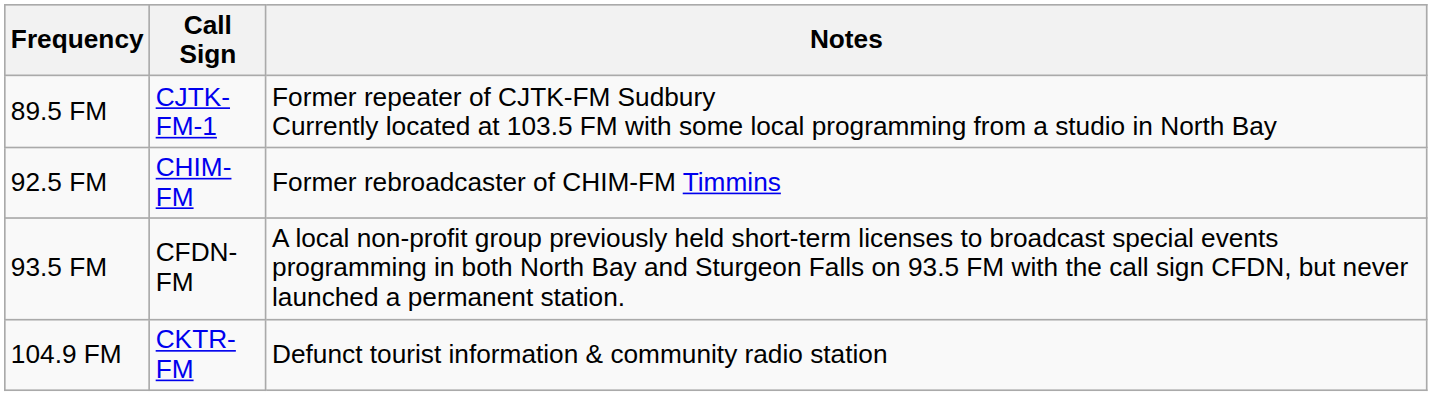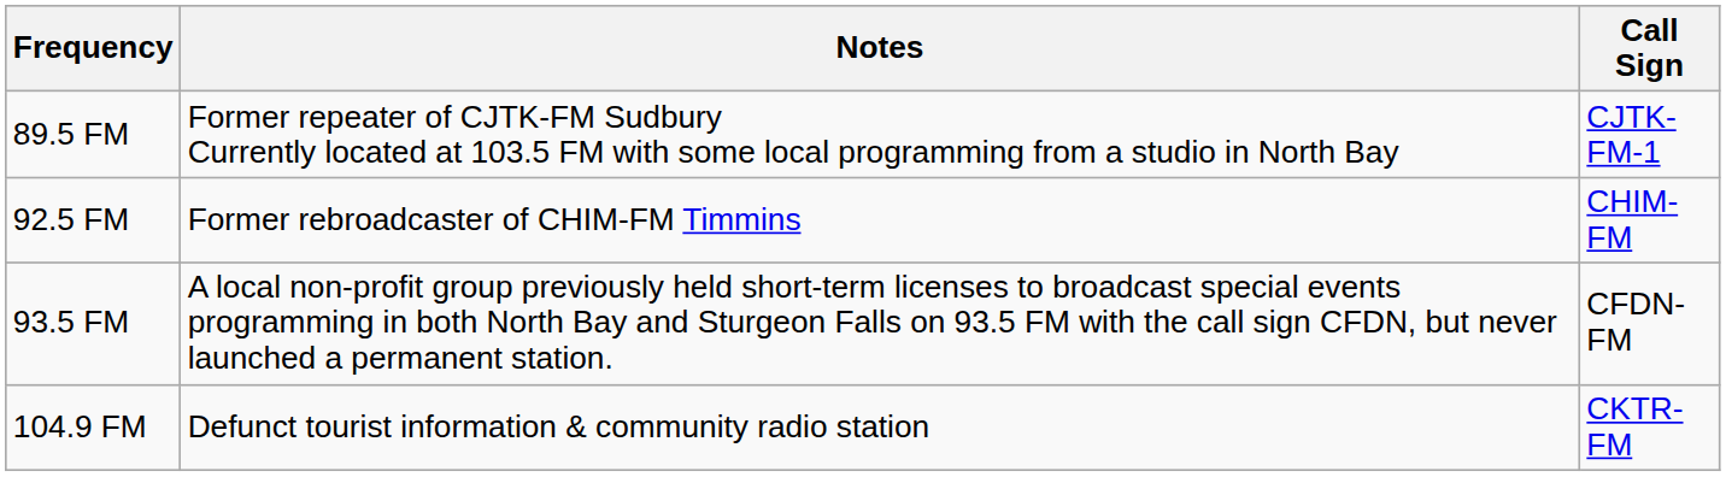columns swapped: Call Sign <-> Notes
